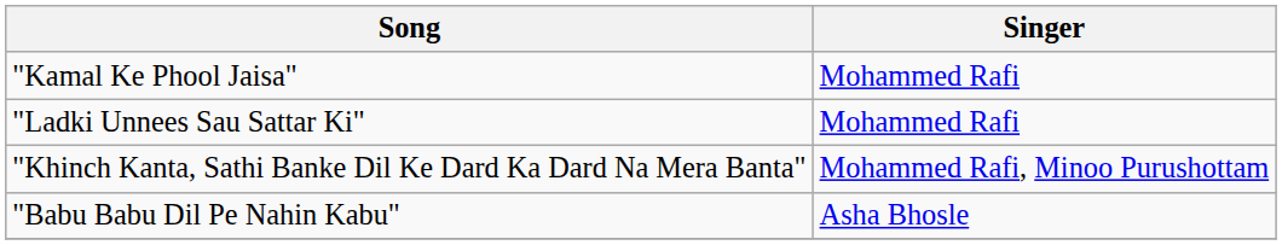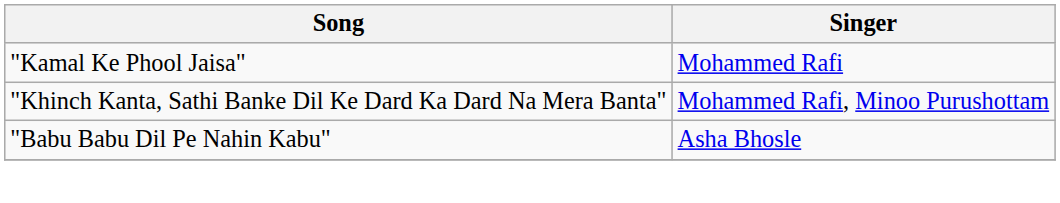- row: "Ladki Unnees Sau Sattar Ki" | Mohammed Rafi
